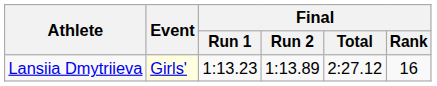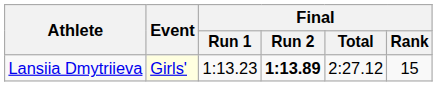Lansiia Dmytriieva | Final / Run 2: normal -> bold
Lansiia Dmytriieva | Final / Rank: 16 -> 15
